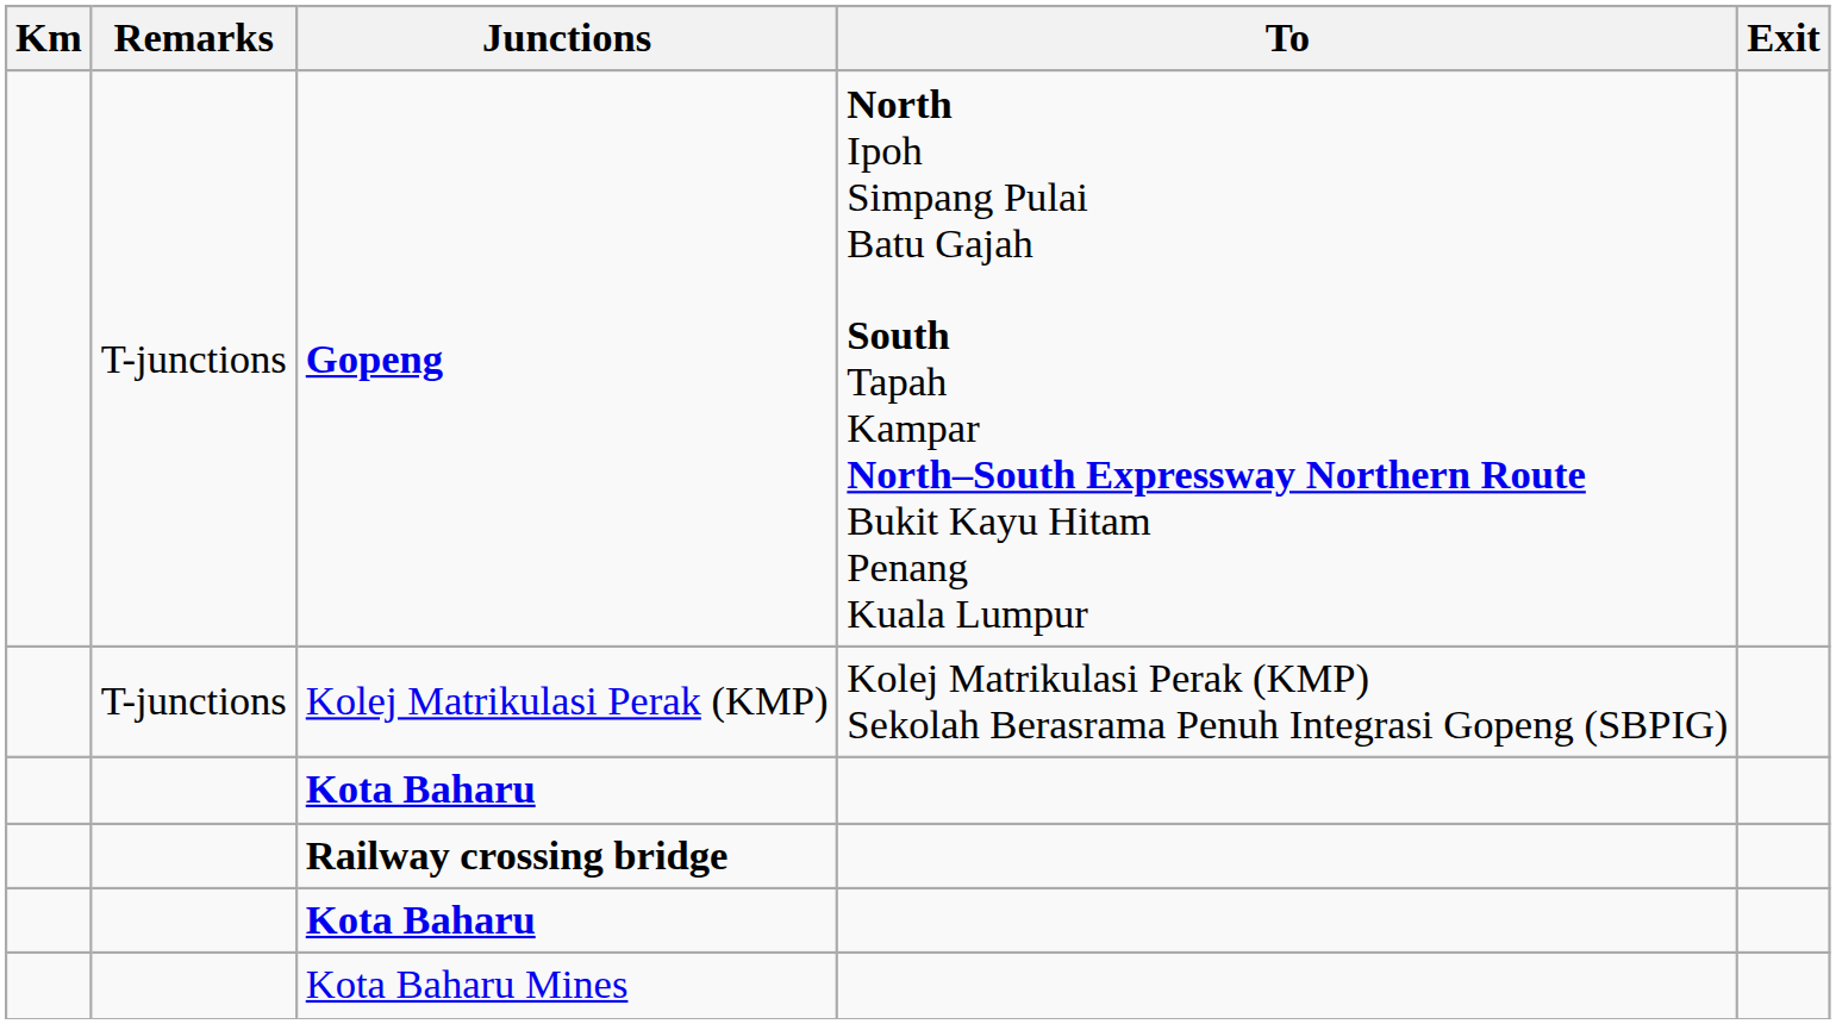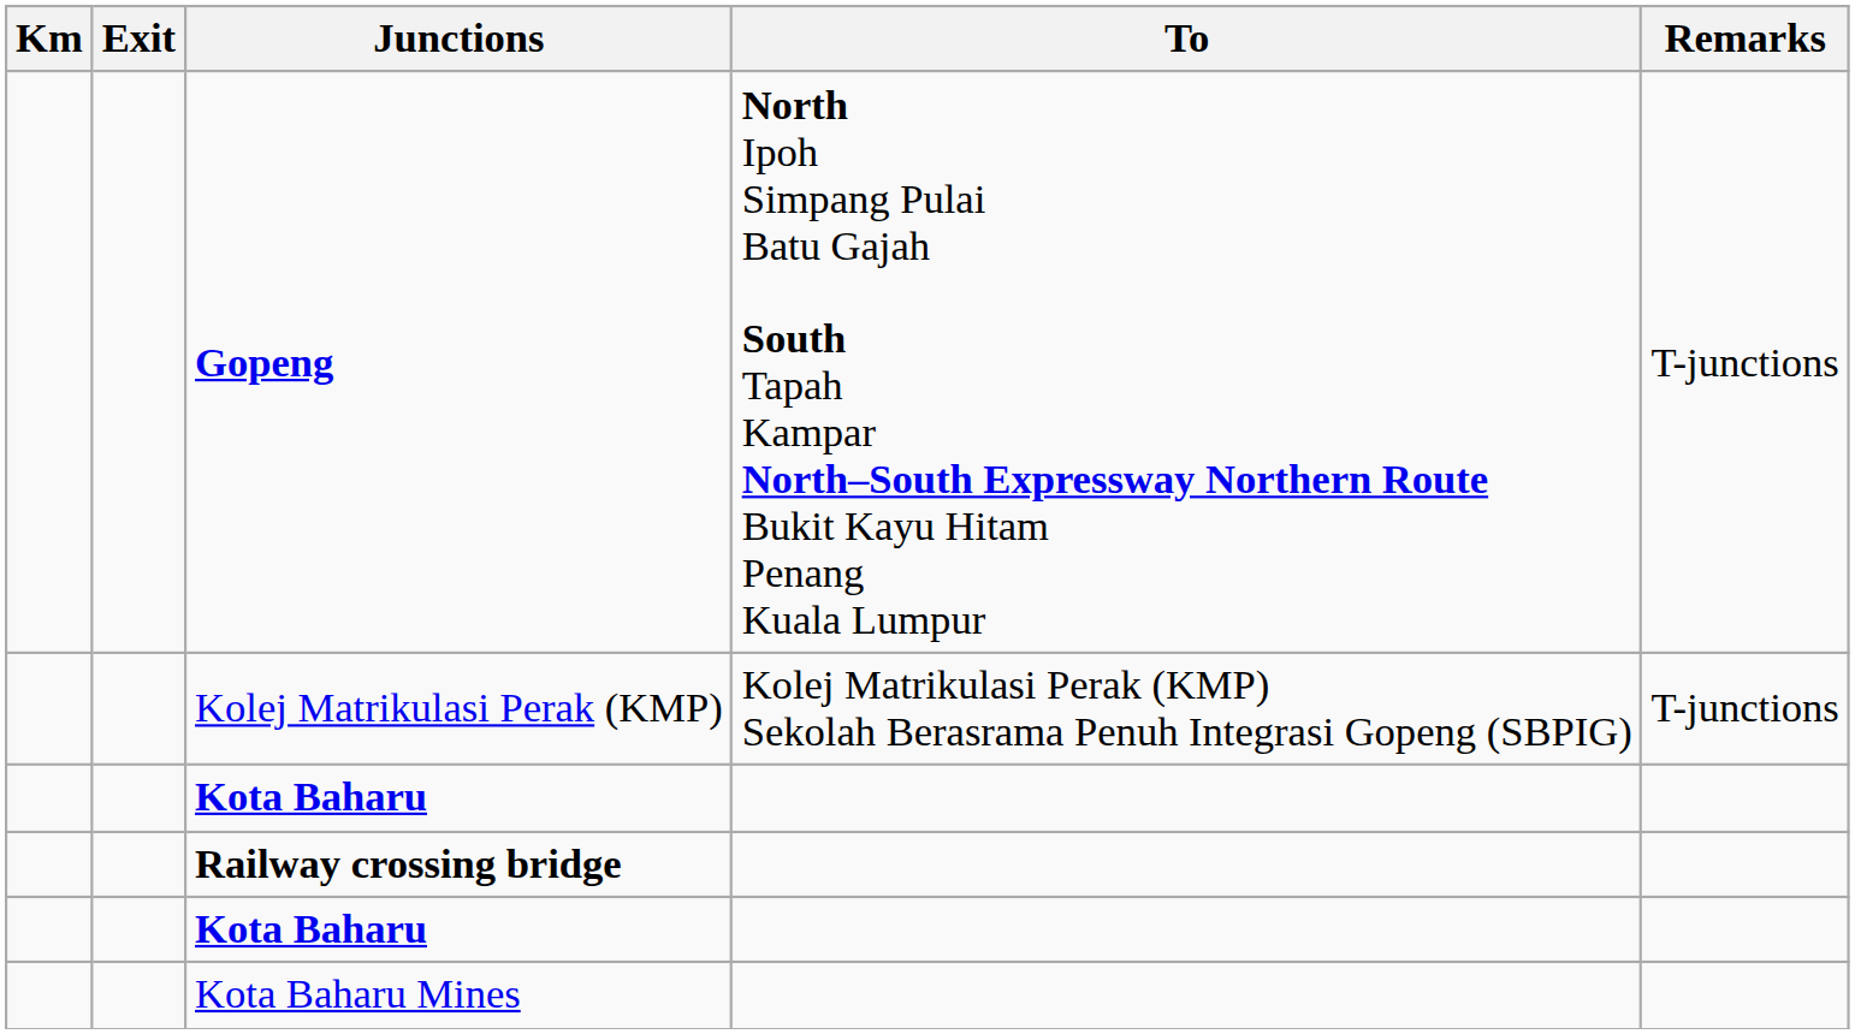columns swapped: Exit <-> Remarks
